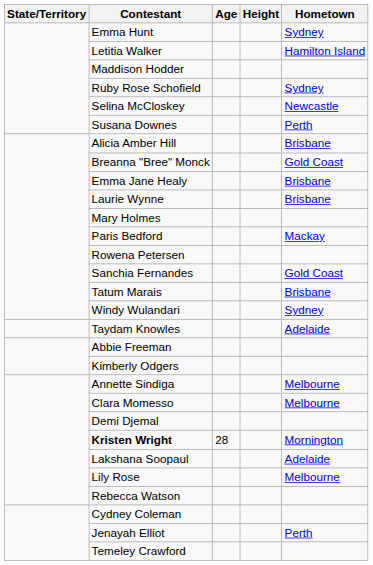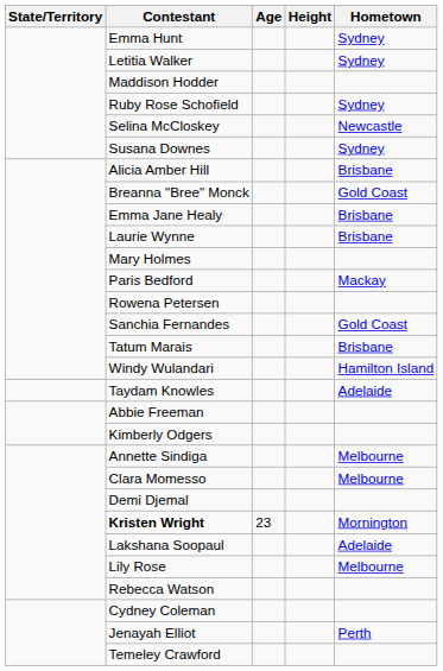Letitia Walker | Hometown: Hamilton Island -> Sydney
Susana Downes | Hometown: Perth -> Sydney
Windy Wulandari | Hometown: Sydney -> Hamilton Island
Kristen Wright | Age: 28 -> 23
